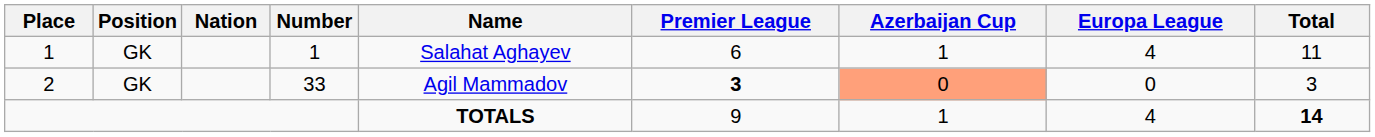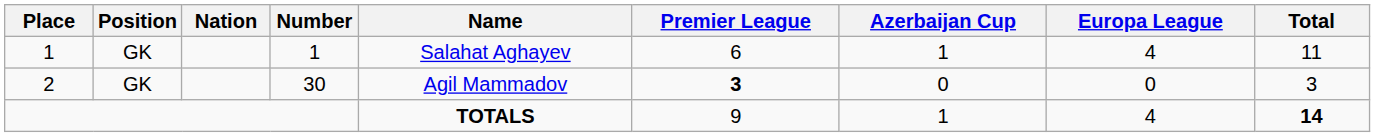2 | Number: 33 -> 30
2 | Azerbaijan Cup: lightsalmon background -> no background
